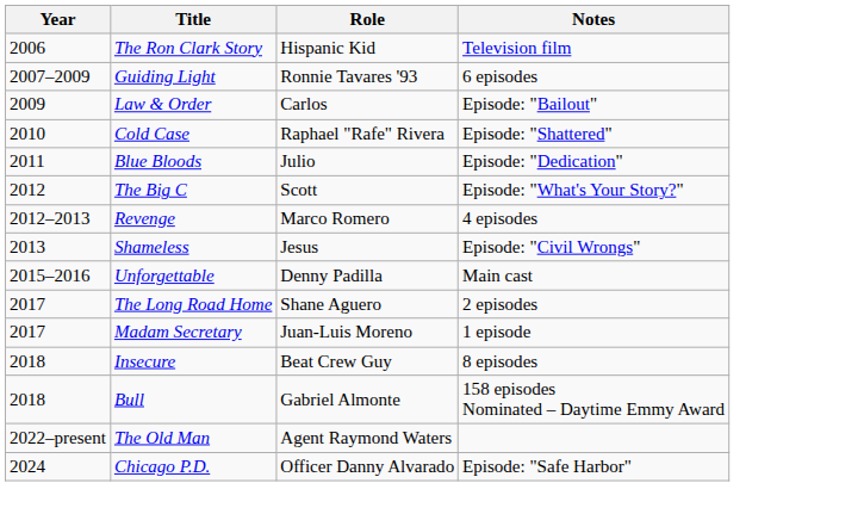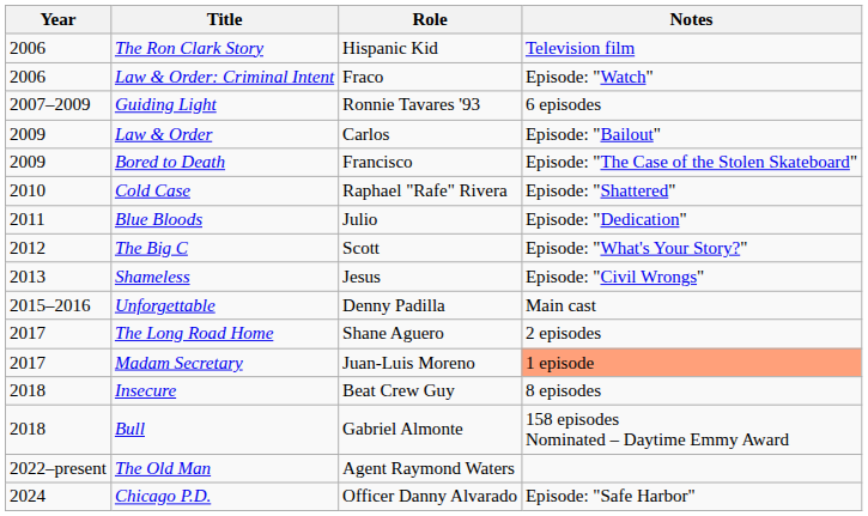+ row: 2006 | Law & Order: Criminal Intent | Fraco | Episode: "Watch"
+ row: 2009 | Bored to Death | Francisco | Episode: "The Case of the Stolen Skateboard"
- row: 2012–2013 | Revenge | Marco Romero | 4 episodes
Madam Secretary | Notes: no background -> lightsalmon background
